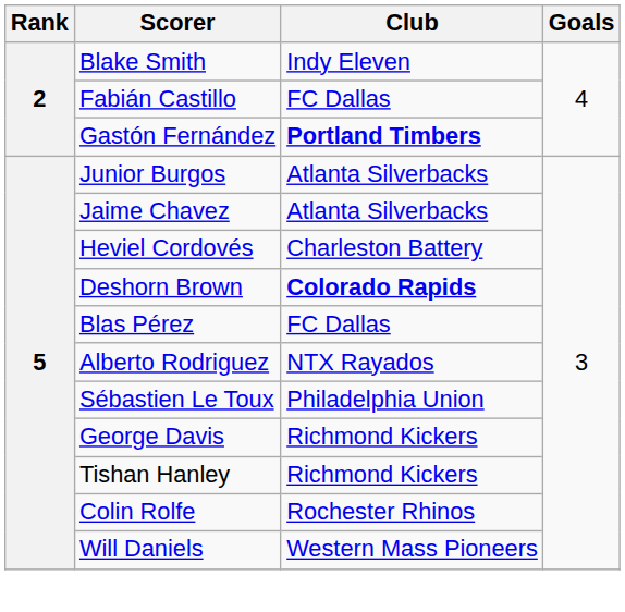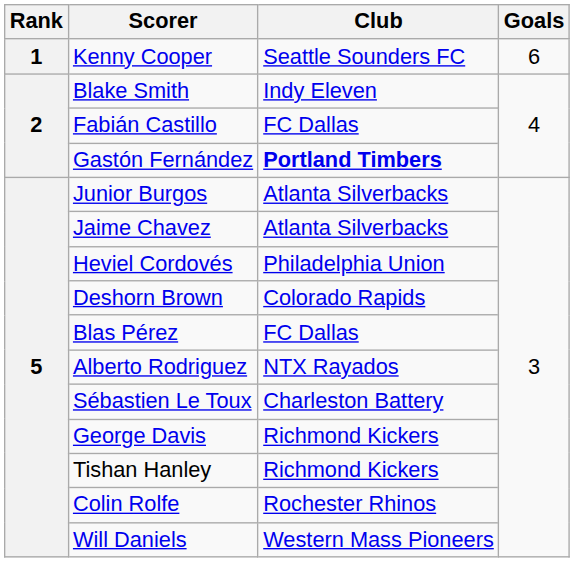+ row: 1 | Kenny Cooper | Seattle Sounders FC | 6
Heviel Cordovés | Club: Charleston Battery -> Philadelphia Union
Deshorn Brown | Club: bold -> normal
Sébastien Le Toux | Club: Philadelphia Union -> Charleston Battery
